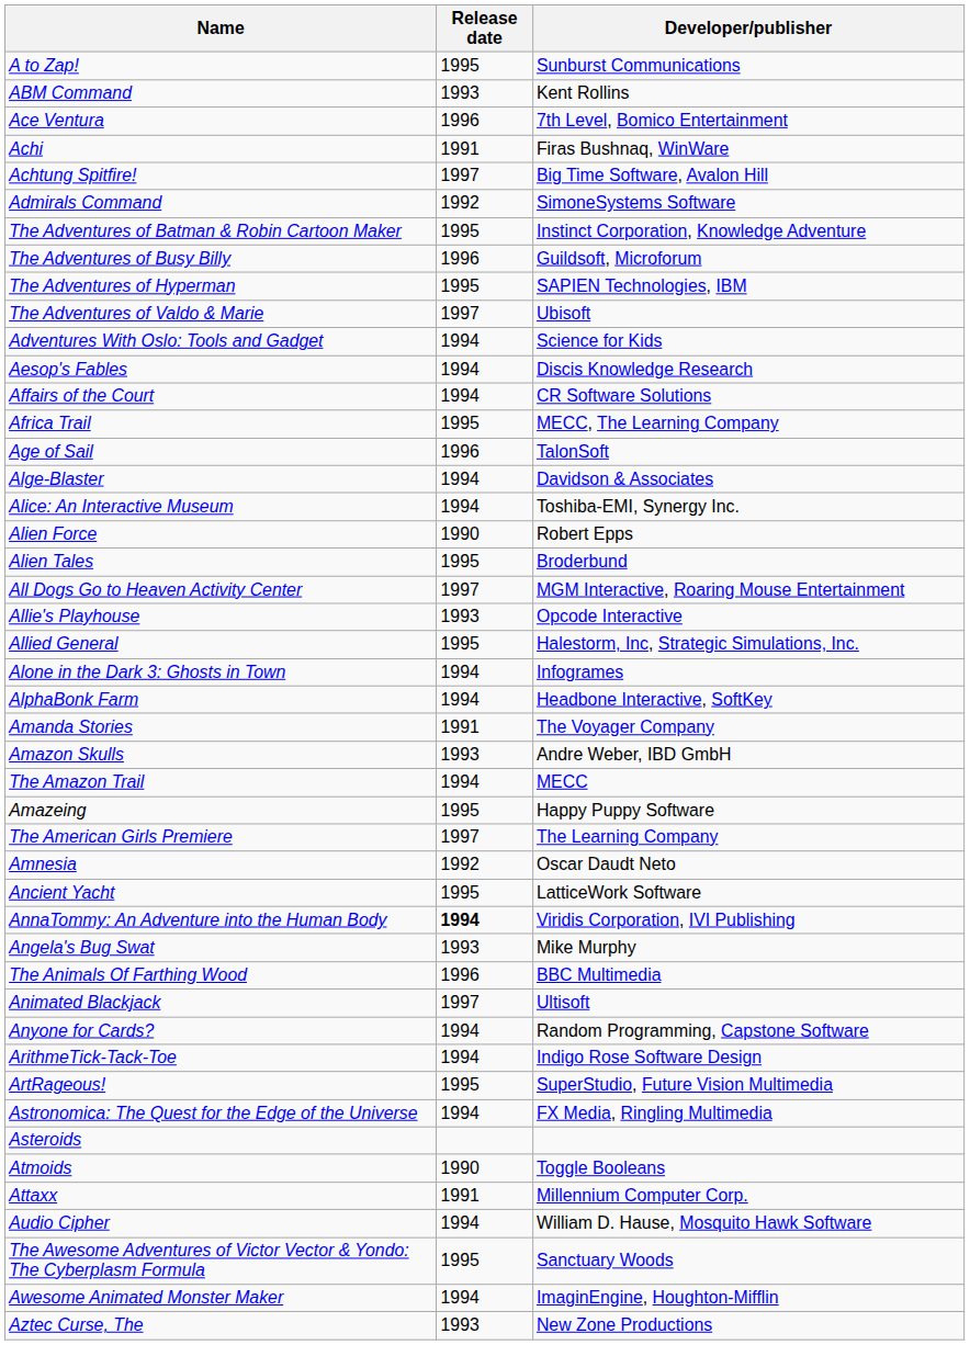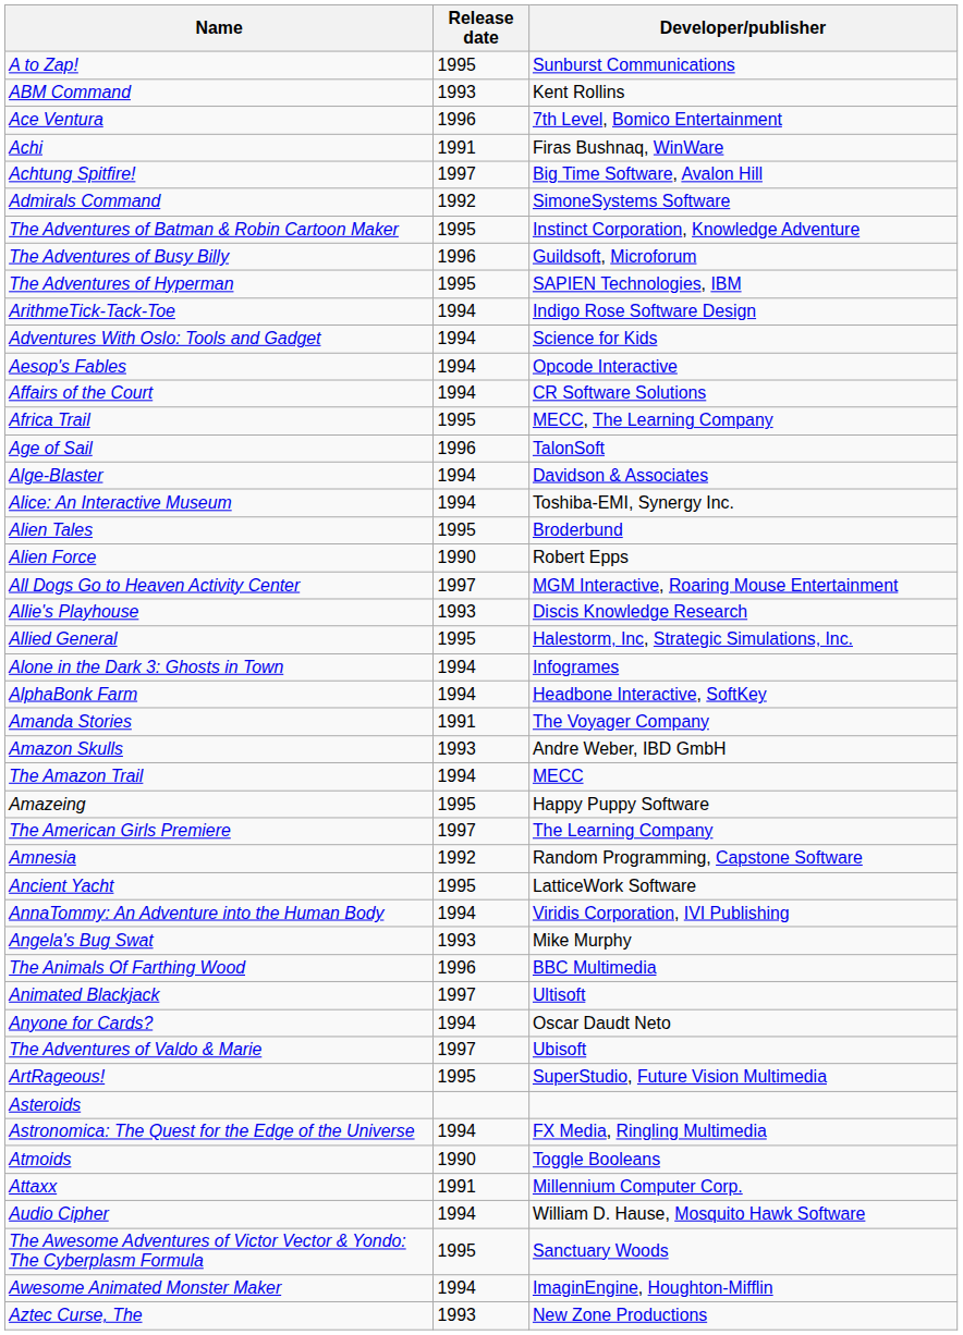rows swapped: The Adventures of Valdo & Marie <-> ArithmeTick-Tack-Toe
Aesop's Fables | Developer/publisher: Discis Knowledge Research -> Opcode Interactive
rows swapped: Alien Force <-> Alien Tales
Allie's Playhouse | Developer/publisher: Opcode Interactive -> Discis Knowledge Research
Amnesia | Developer/publisher: Oscar Daudt Neto -> Random Programming, Capstone Software
AnnaTommy: An Adventure into the Human Body | Release date: bold -> normal
Anyone for Cards? | Developer/publisher: Random Programming, Capstone Software -> Oscar Daudt Neto
rows swapped: Asteroids <-> Astronomica: The Quest for the Edge of the Universe
